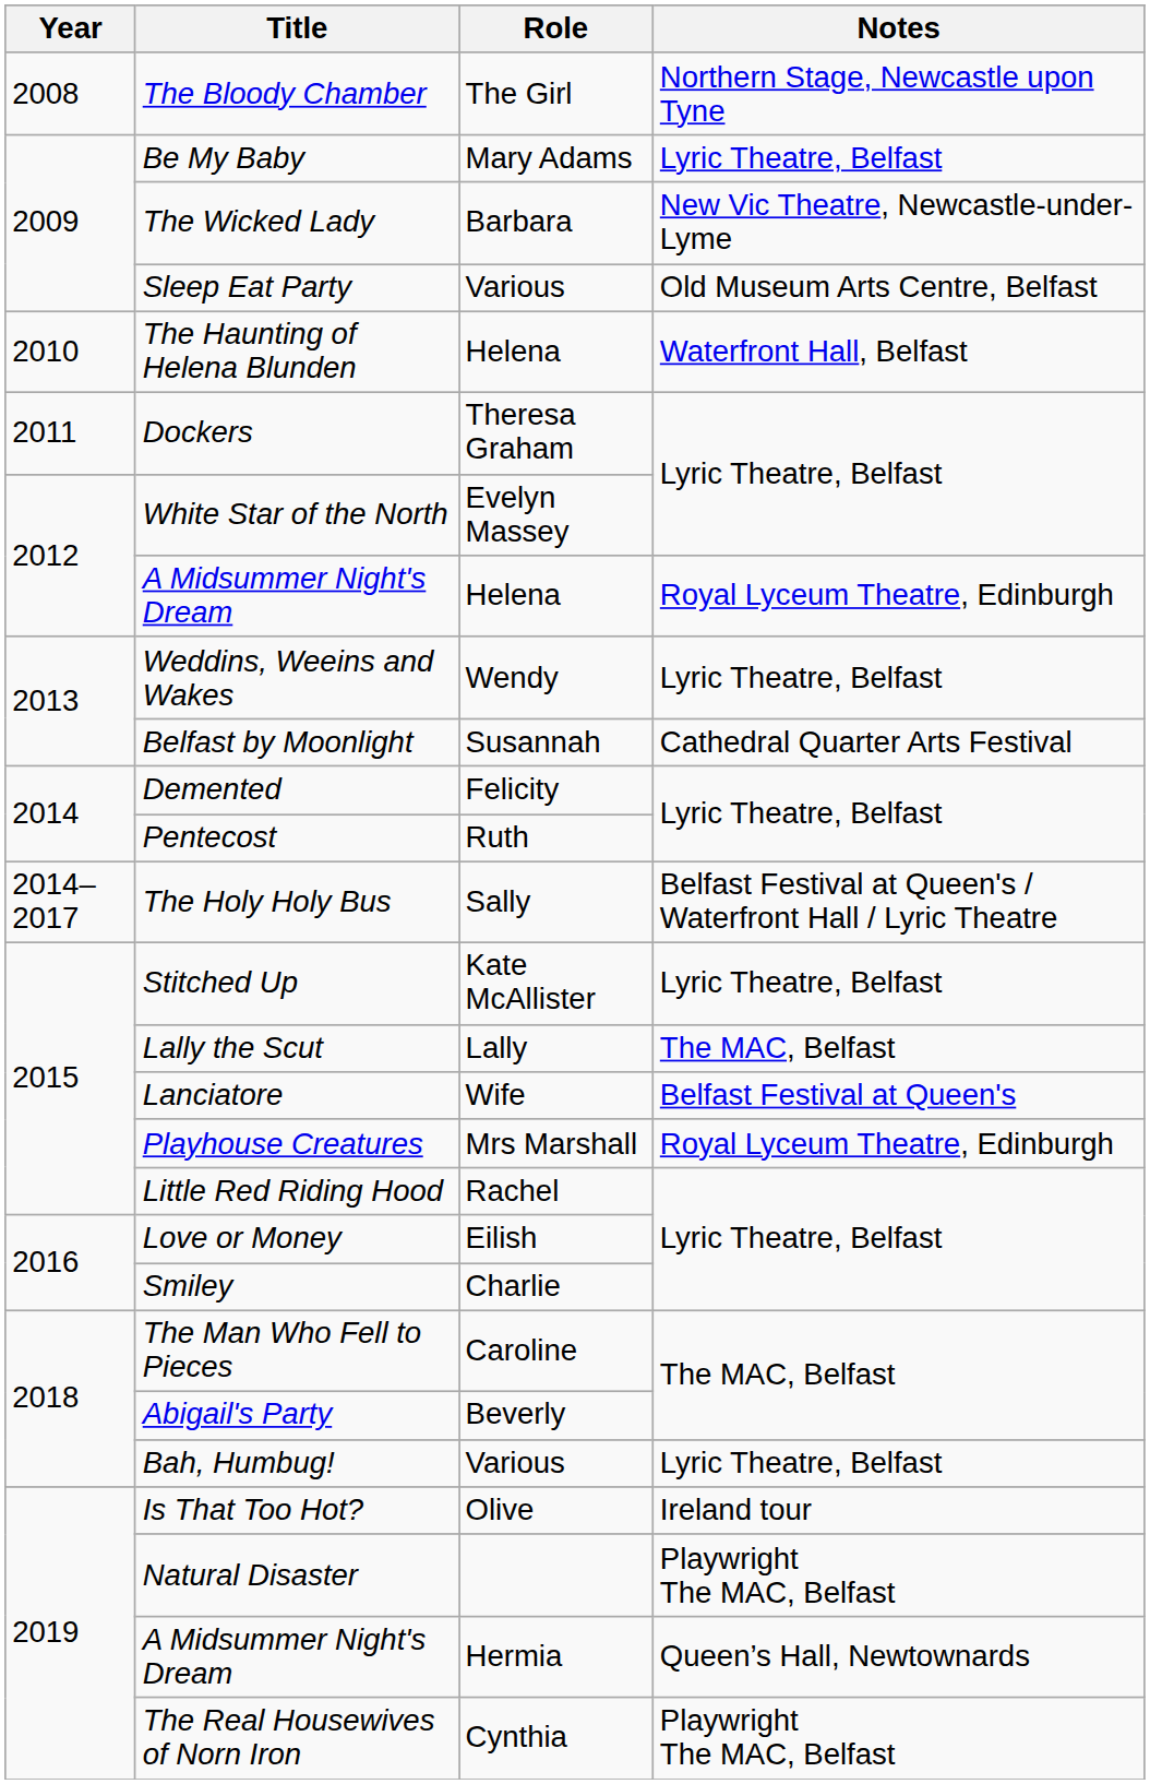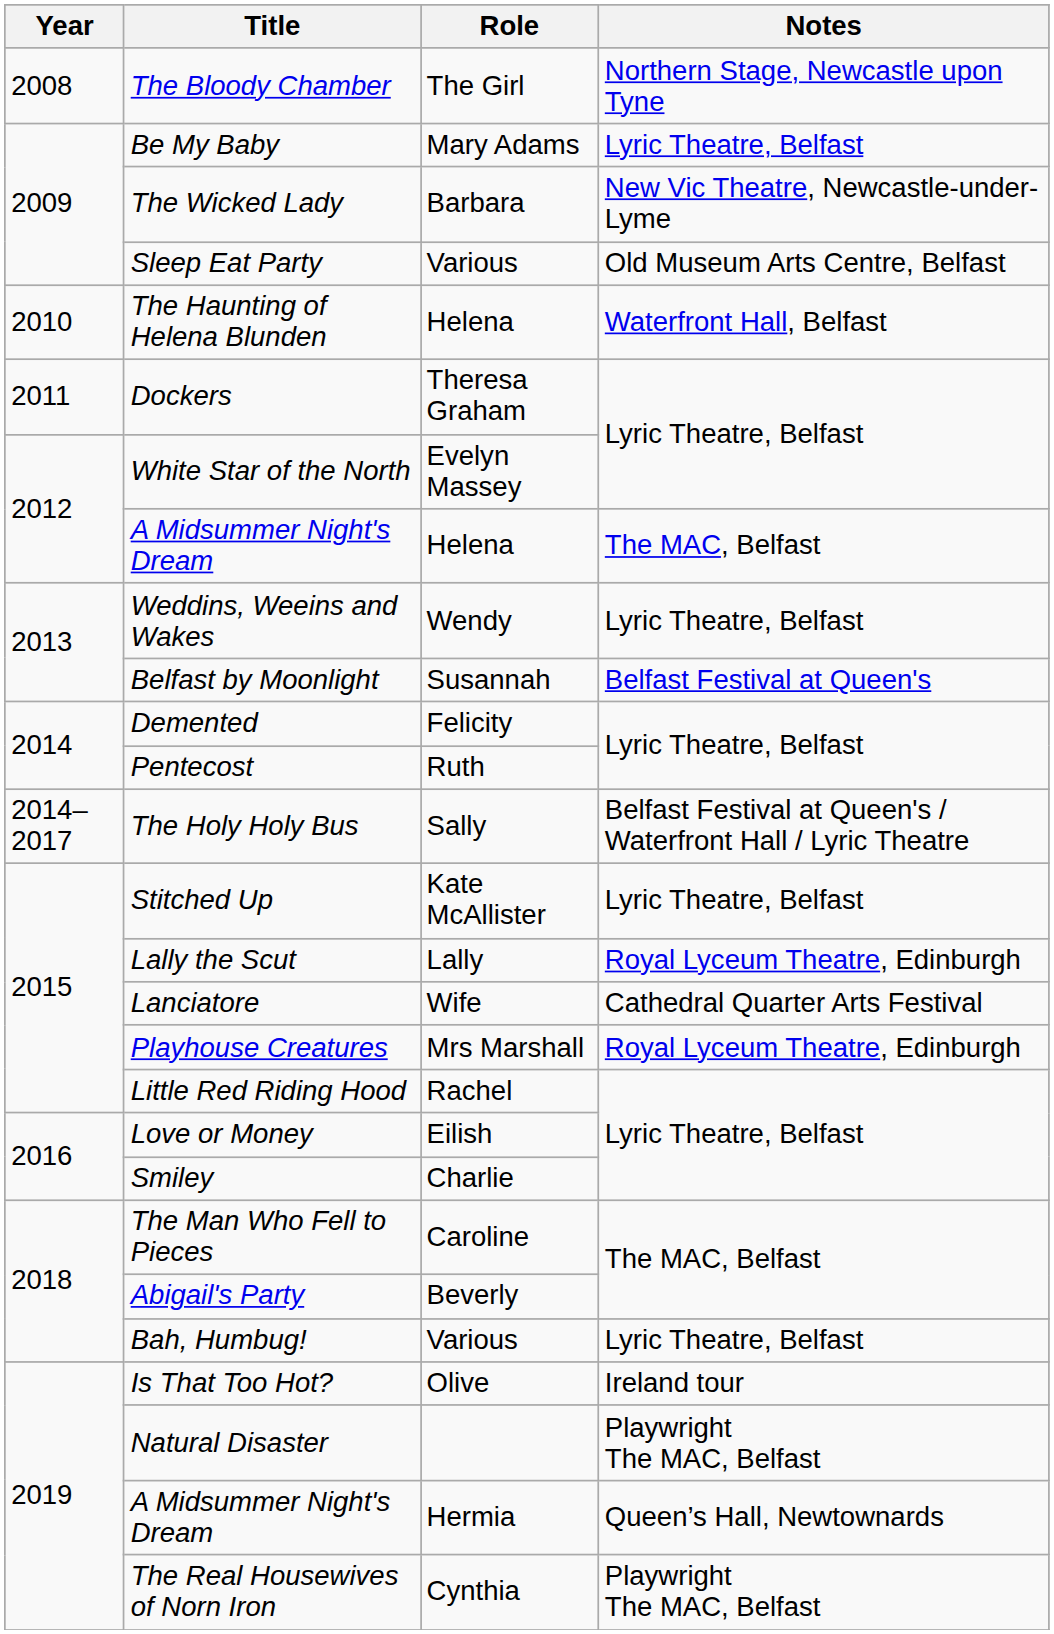A Midsummer Night's Dream / Helena | Notes: Royal Lyceum Theatre, Edinburgh -> The MAC, Belfast
Belfast by Moonlight | Notes: Cathedral Quarter Arts Festival -> Belfast Festival at Queen's
Lally the Scut | Notes: The MAC, Belfast -> Royal Lyceum Theatre, Edinburgh
Lanciatore | Notes: Belfast Festival at Queen's -> Cathedral Quarter Arts Festival
